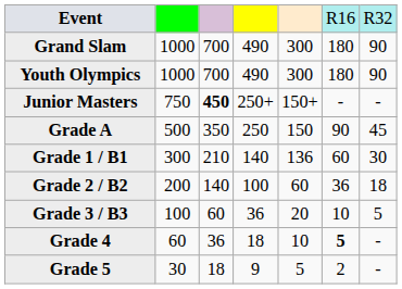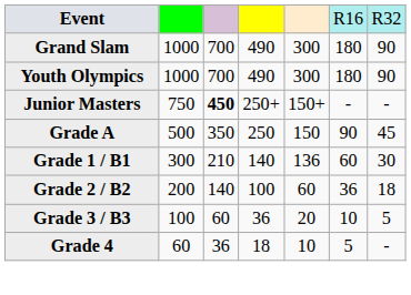Grade 4 | column 6: bold -> normal
- row: Grade 5 | 30 | 18 | 9 | 5 | 2 | -
